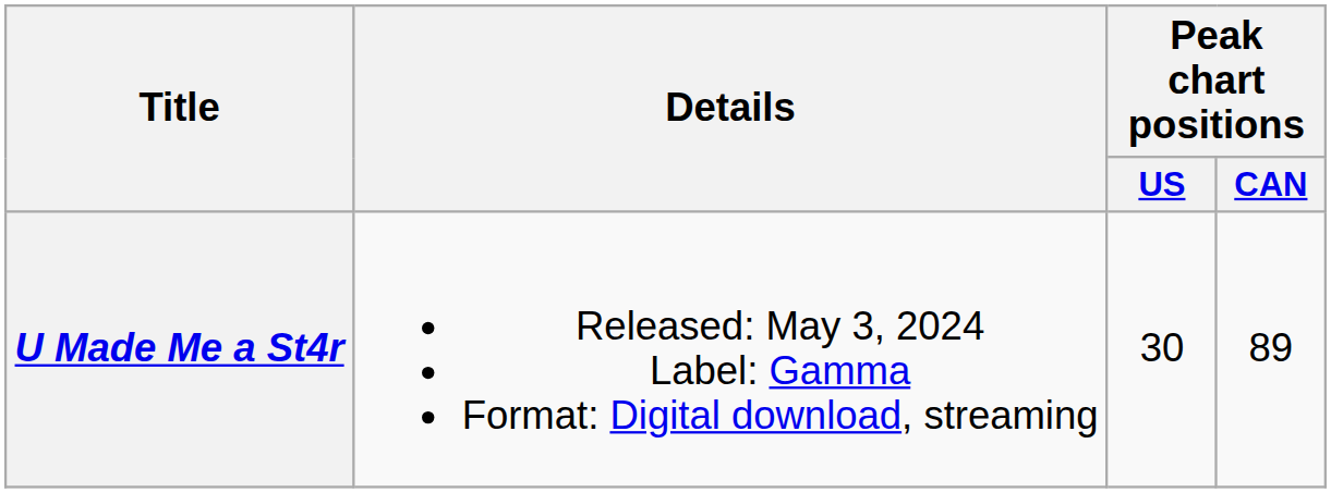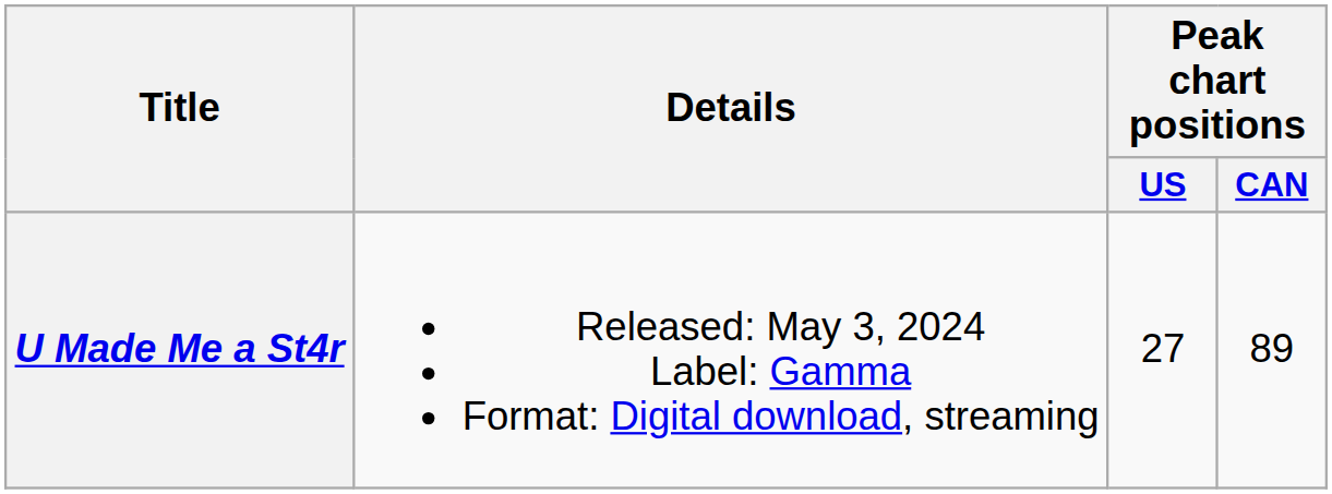U Made Me a St4r | Peak chart positions / US: 30 -> 27
